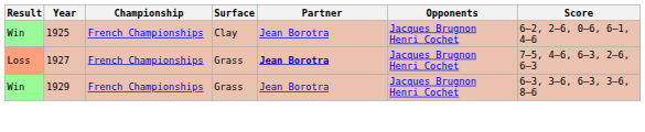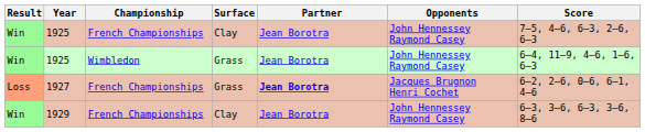1925 / French Championships | Opponents: Jacques Brugnon Henri Cochet -> John Hennessey Raymond Casey
1925 / French Championships | Score: 6–2, 2–6, 0–6, 6–1, 4–6 -> 7–5, 4–6, 6–3, 2–6, 6–3
+ row: Win | 1925 | Wimbledon | Grass | Jean Borotra | John Hennessey Raymond Casey | 6–4, 11–9, 4–6, 1–6, 6–3
1927 | Score: 7–5, 4–6, 6–3, 2–6, 6–3 -> 6–2, 2–6, 0–6, 6–1, 4–6
1929 | Surface: Grass -> Clay
1929 | Opponents: Jacques Brugnon Henri Cochet -> John Hennessey Raymond Casey
